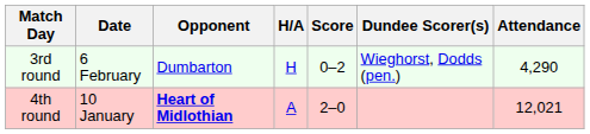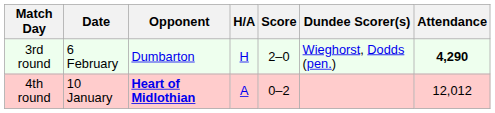3rd round | Score: 0–2 -> 2–0
3rd round | Attendance: normal -> bold
4th round | Score: 2–0 -> 0–2
4th round | Attendance: 12,021 -> 12,012
